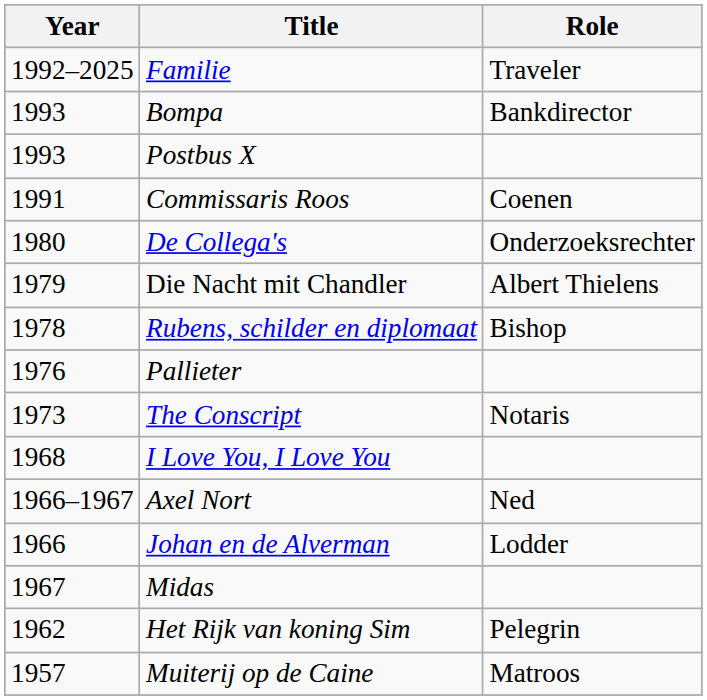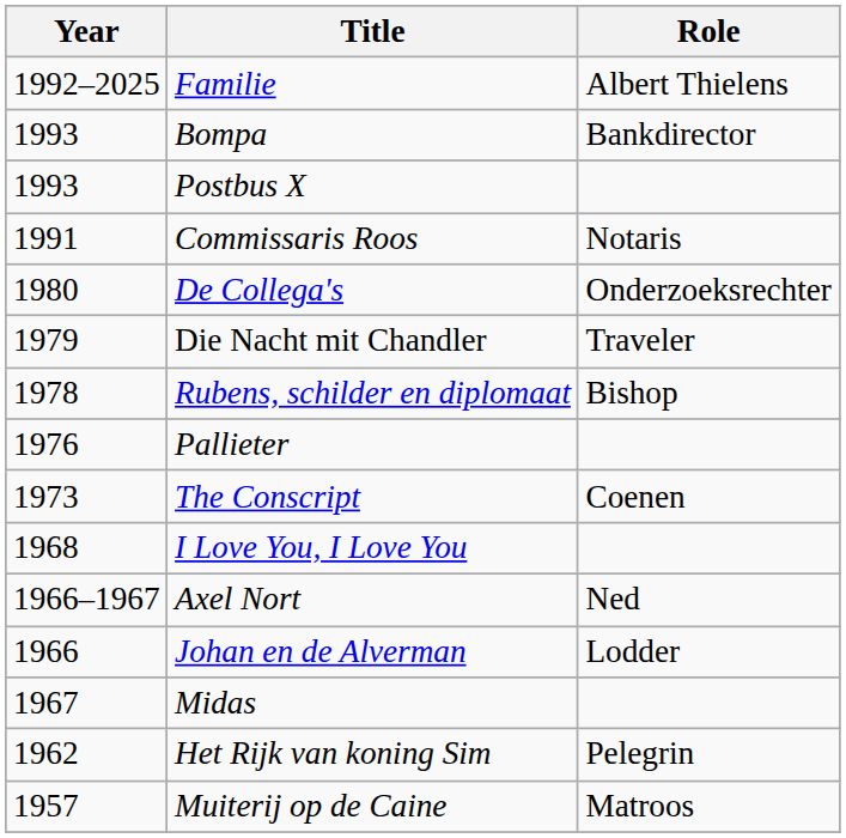Familie | Role: Traveler -> Albert Thielens
Commissaris Roos | Role: Coenen -> Notaris
Die Nacht mit Chandler | Role: Albert Thielens -> Traveler
The Conscript | Role: Notaris -> Coenen
